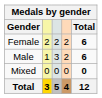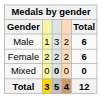rows swapped: Male <-> Female
Mixed | column 3: normal -> bold
